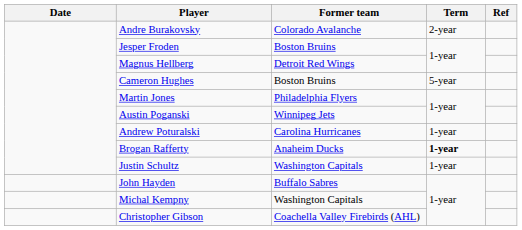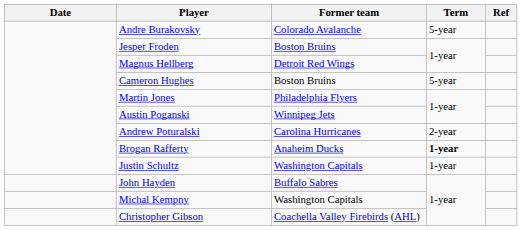Andre Burakovsky | Term: 2-year -> 5-year
Andrew Poturalski | Term: 1-year -> 2-year
